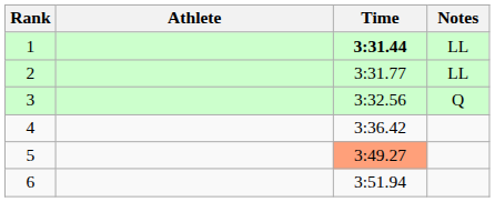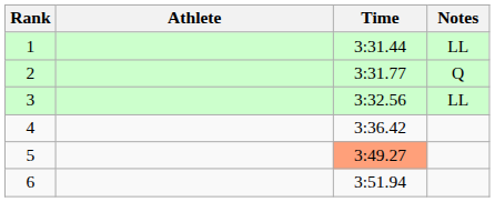1 | Time: bold -> normal
2 | Notes: LL -> Q
3 | Notes: Q -> LL
